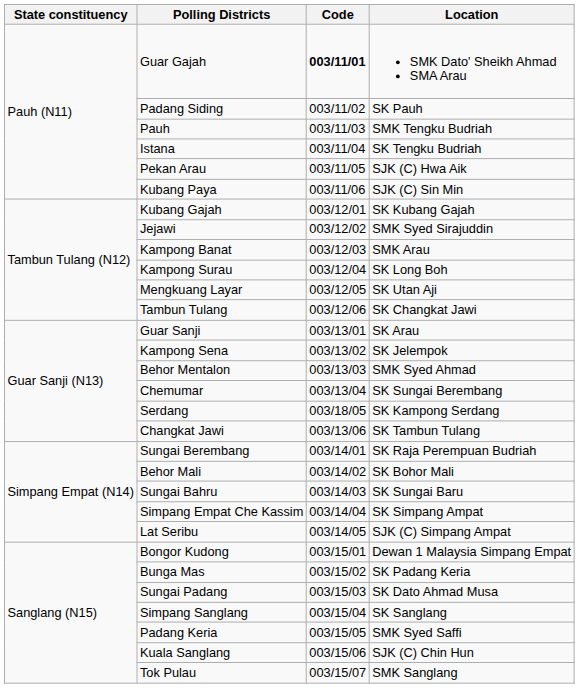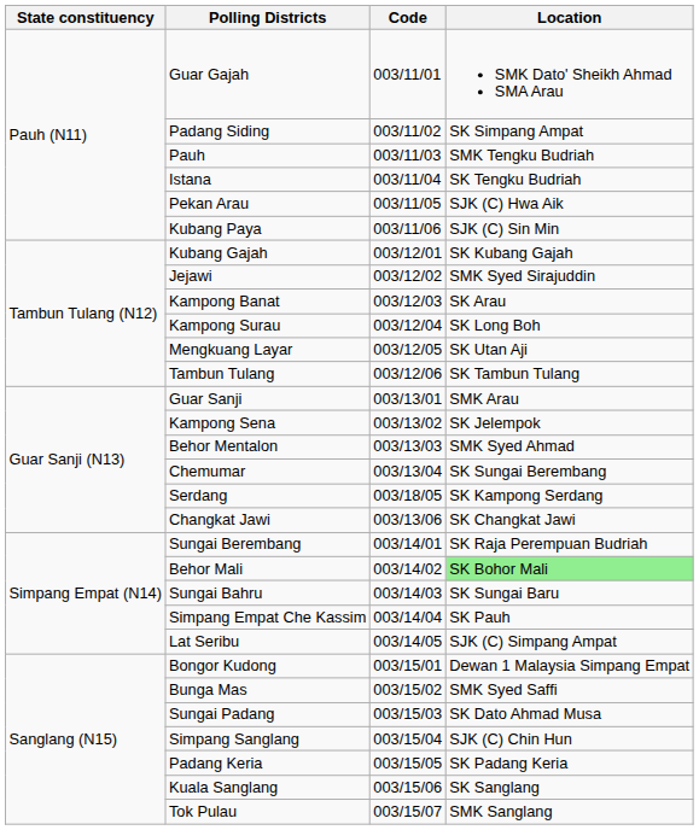Guar Gajah | Code: bold -> normal
Padang Siding | Location: SK Pauh -> SK Simpang Ampat
Kampong Banat | Location: SMK Arau -> SK Arau
Tambun Tulang | Location: SK Changkat Jawi -> SK Tambun Tulang
Guar Sanji | Location: SK Arau -> SMK Arau
Changkat Jawi | Location: SK Tambun Tulang -> SK Changkat Jawi
Behor Mali | Location: no background -> lightgreen background
Simpang Empat Che Kassim | Location: SK Simpang Ampat -> SK Pauh
Bunga Mas | Location: SK Padang Keria -> SMK Syed Saffi
Simpang Sanglang | Location: SK Sanglang -> SJK (C) Chin Hun
Padang Keria | Location: SMK Syed Saffi -> SK Padang Keria
Kuala Sanglang | Location: SJK (C) Chin Hun -> SK Sanglang
